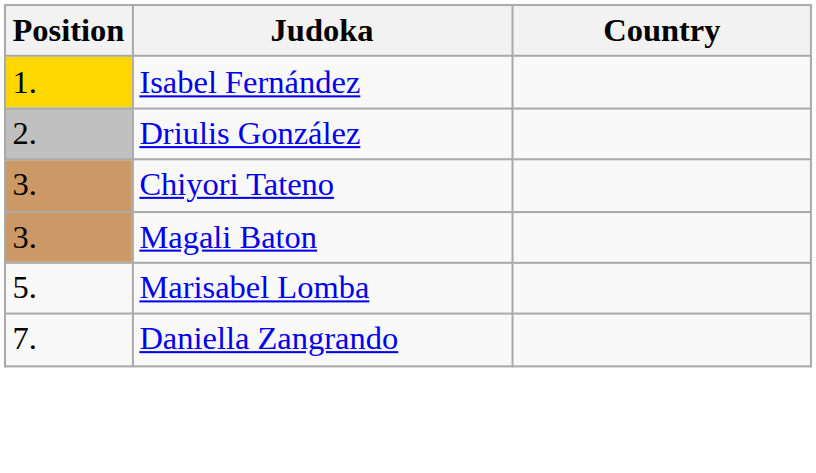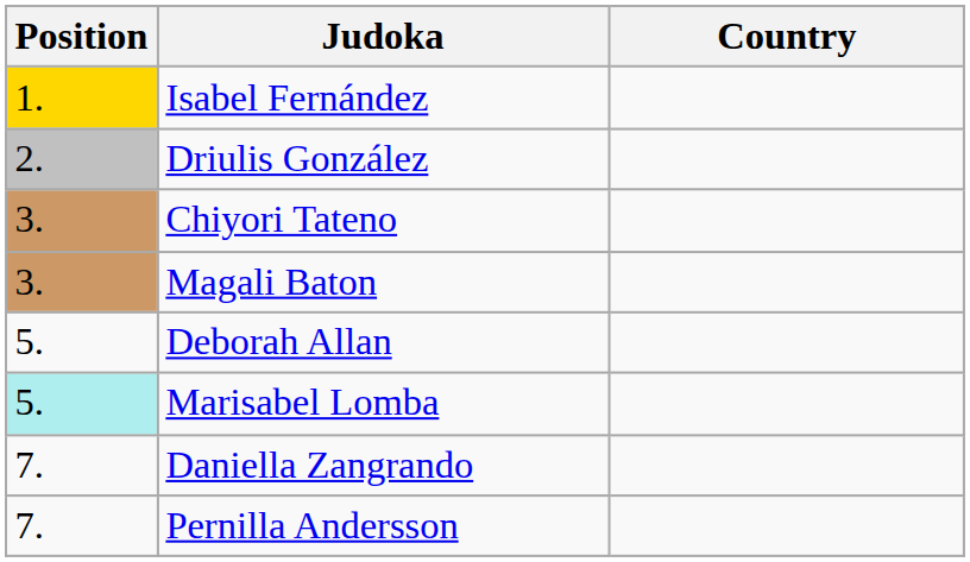+ row: 5. | Deborah Allan
Marisabel Lomba | Position: no background -> paleturquoise background
+ row: 7. | Pernilla Andersson
